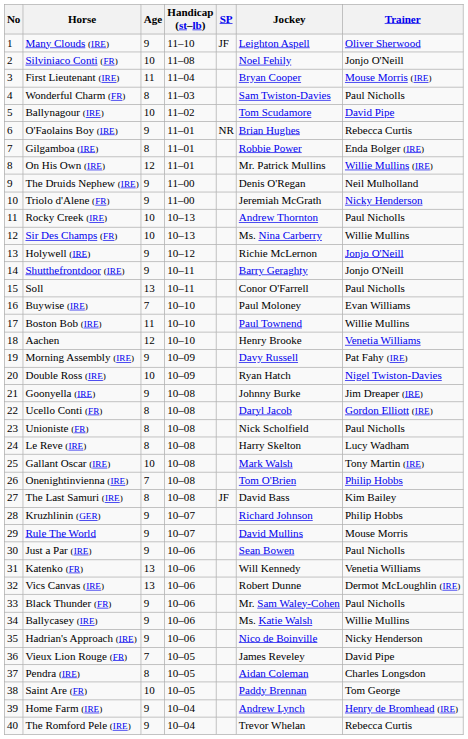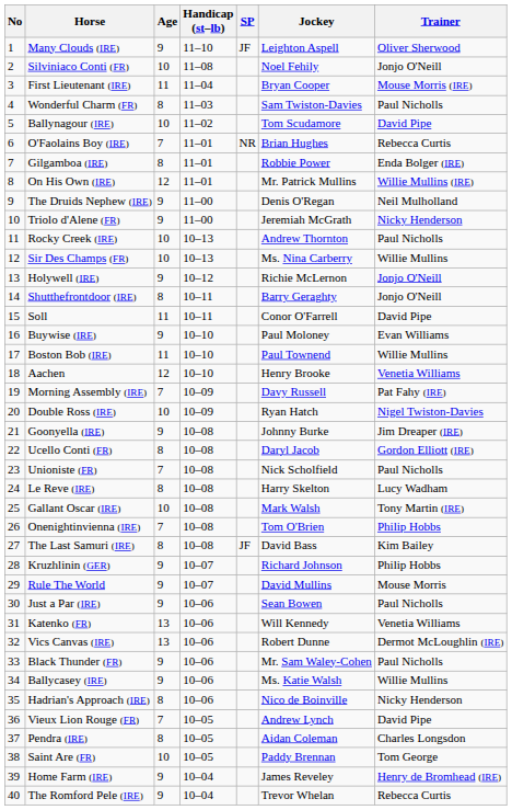O'Faolains Boy (IRE) | Age: 9 -> 7
Shutthefrontdoor (IRE) | Age: 9 -> 8
Soll | Age: 13 -> 11
Soll | Trainer: Paul Nicholls -> David Pipe
Buywise (IRE) | Age: 7 -> 9
Morning Assembly (IRE) | Age: 9 -> 7
Unioniste (FR) | Age: 8 -> 7
Hadrian's Approach (IRE) | Age: 9 -> 8
Vieux Lion Rouge (FR) | Jockey: James Reveley -> Andrew Lynch
Home Farm (IRE) | Jockey: Andrew Lynch -> James Reveley
